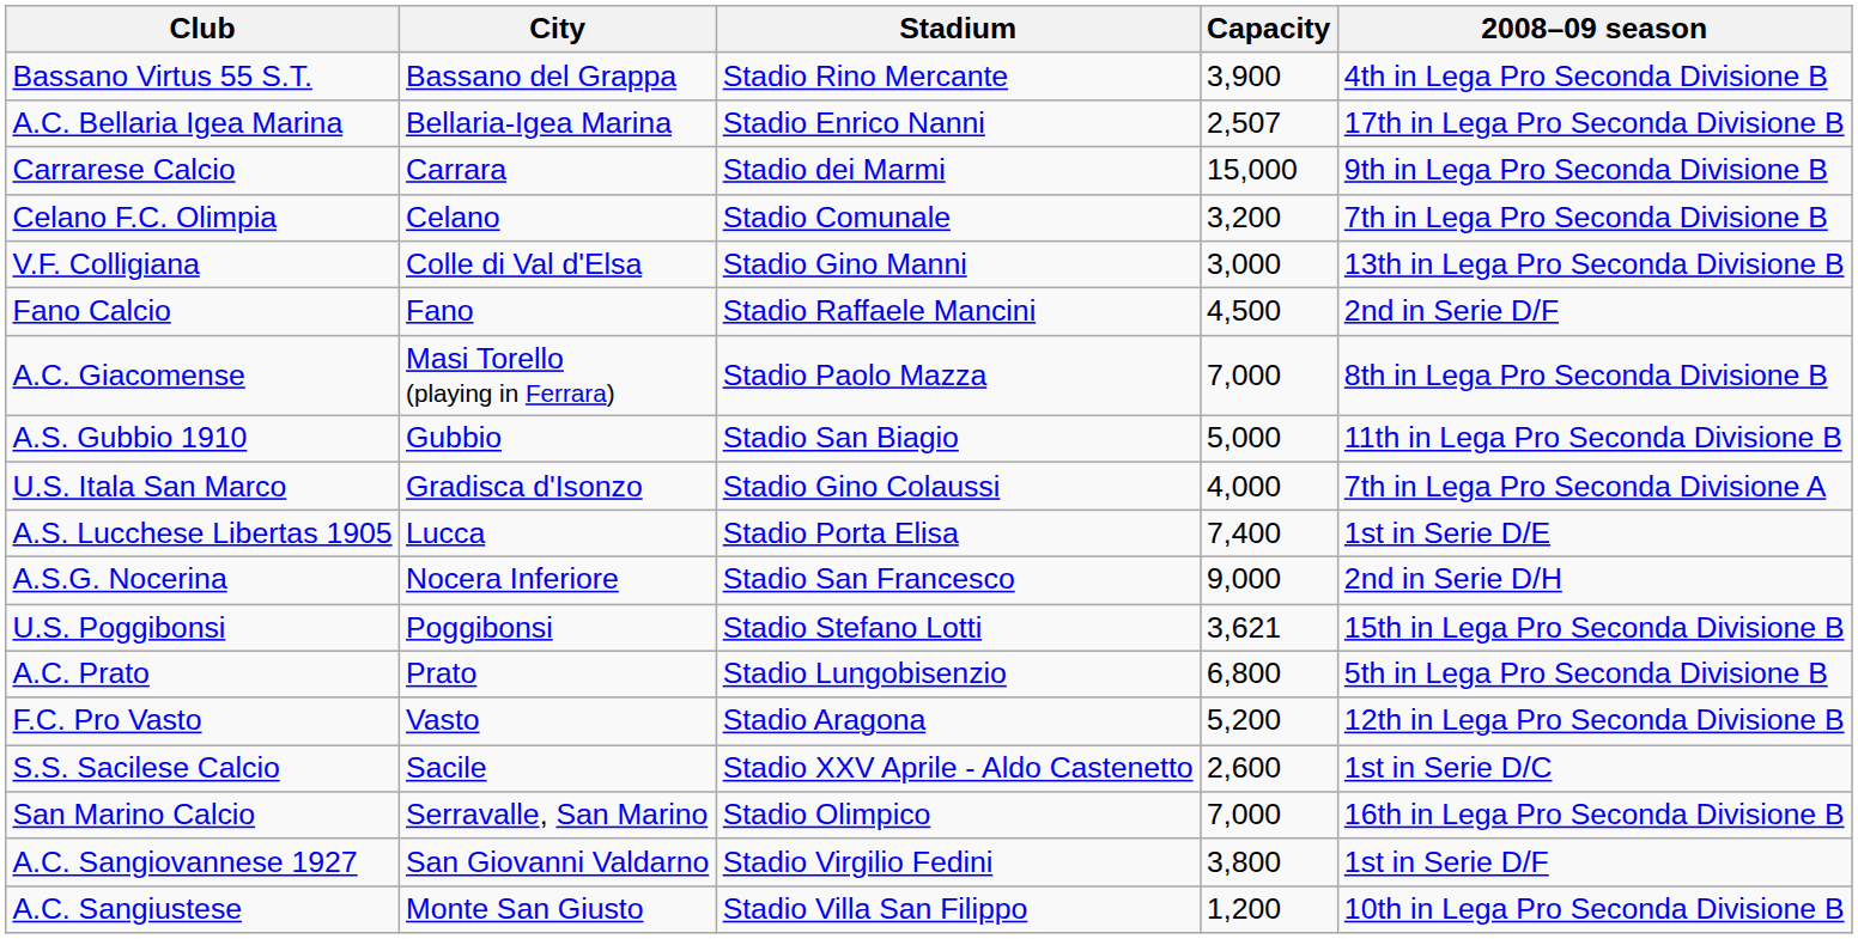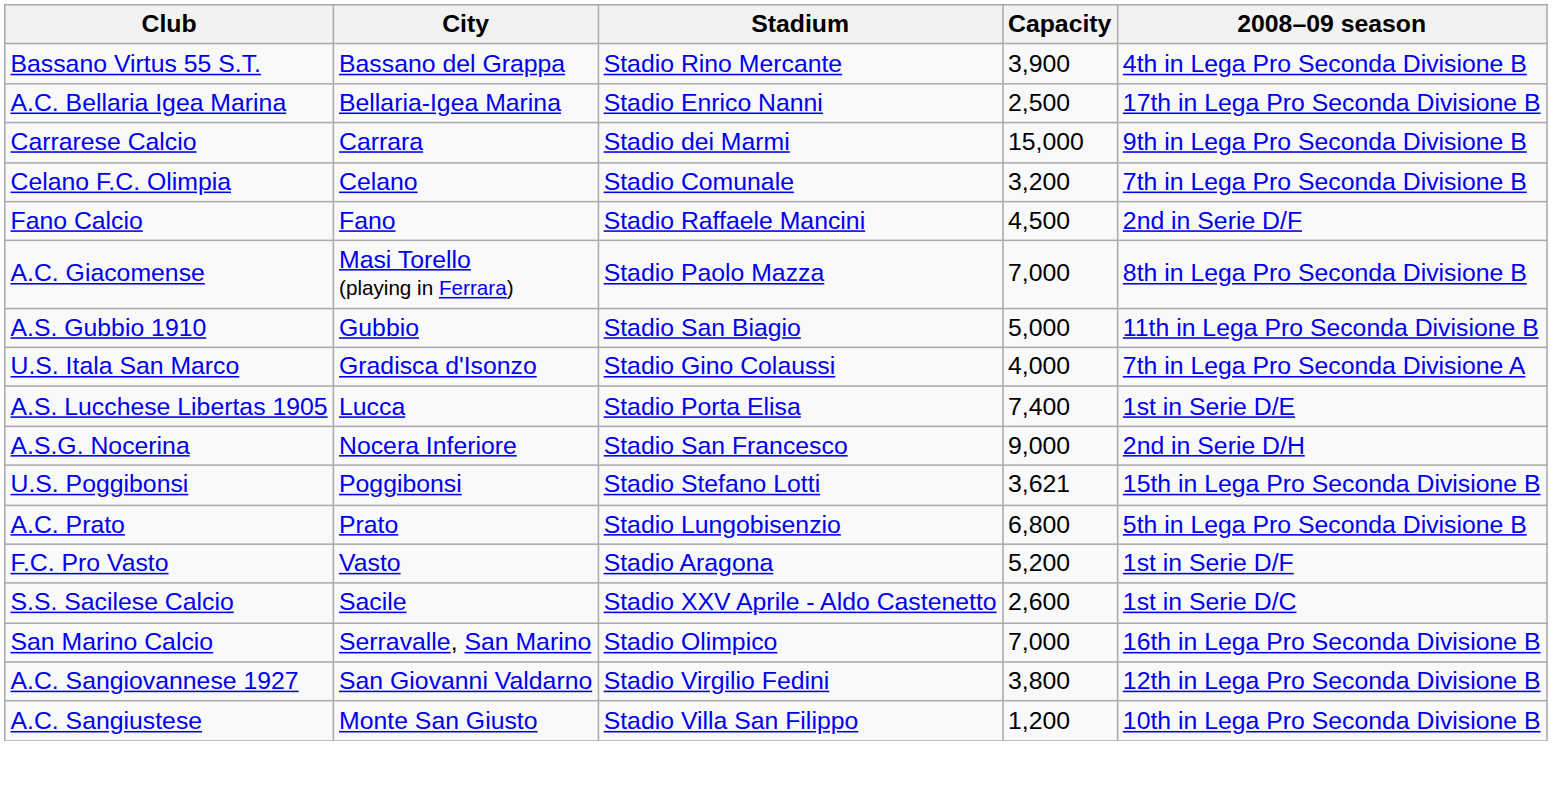A.C. Bellaria Igea Marina | Capacity: 2,507 -> 2,500
- row: V.F. Colligiana | Colle di Val d'Elsa | Stadio Gino Manni | 3,000 | 13th in Lega Pro Seconda Divisione B
F.C. Pro Vasto | 2008–09 season: 12th in Lega Pro Seconda Divisione B -> 1st in Serie D/F
A.C. Sangiovannese 1927 | 2008–09 season: 1st in Serie D/F -> 12th in Lega Pro Seconda Divisione B
